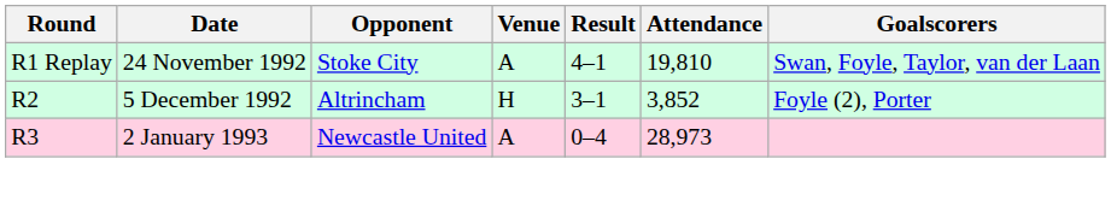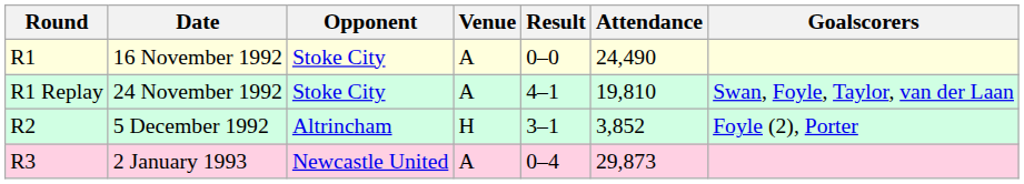+ row: R1 | 16 November 1992 | Stoke City | A | 0–0 | 24,490
2 January 1993 | Attendance: 28,973 -> 29,873
